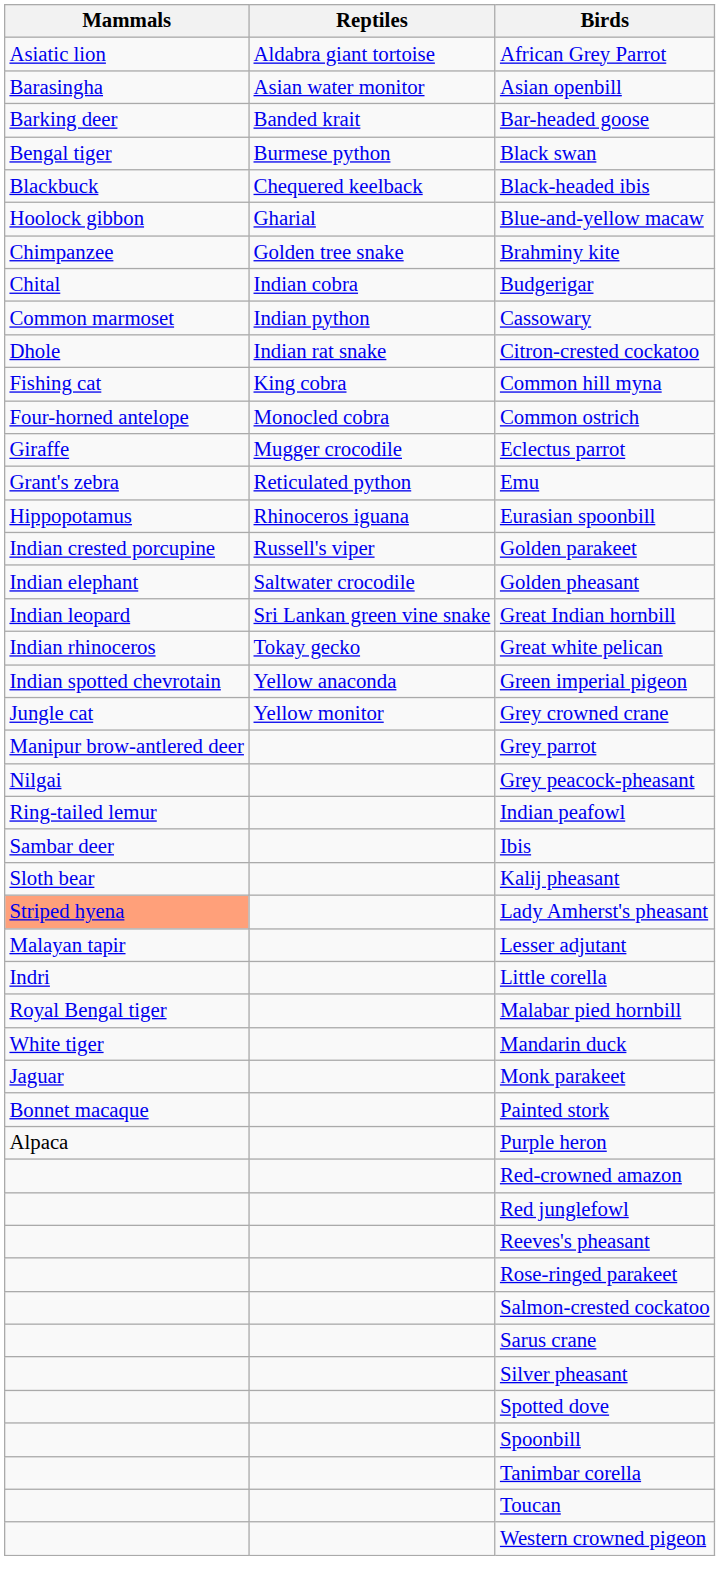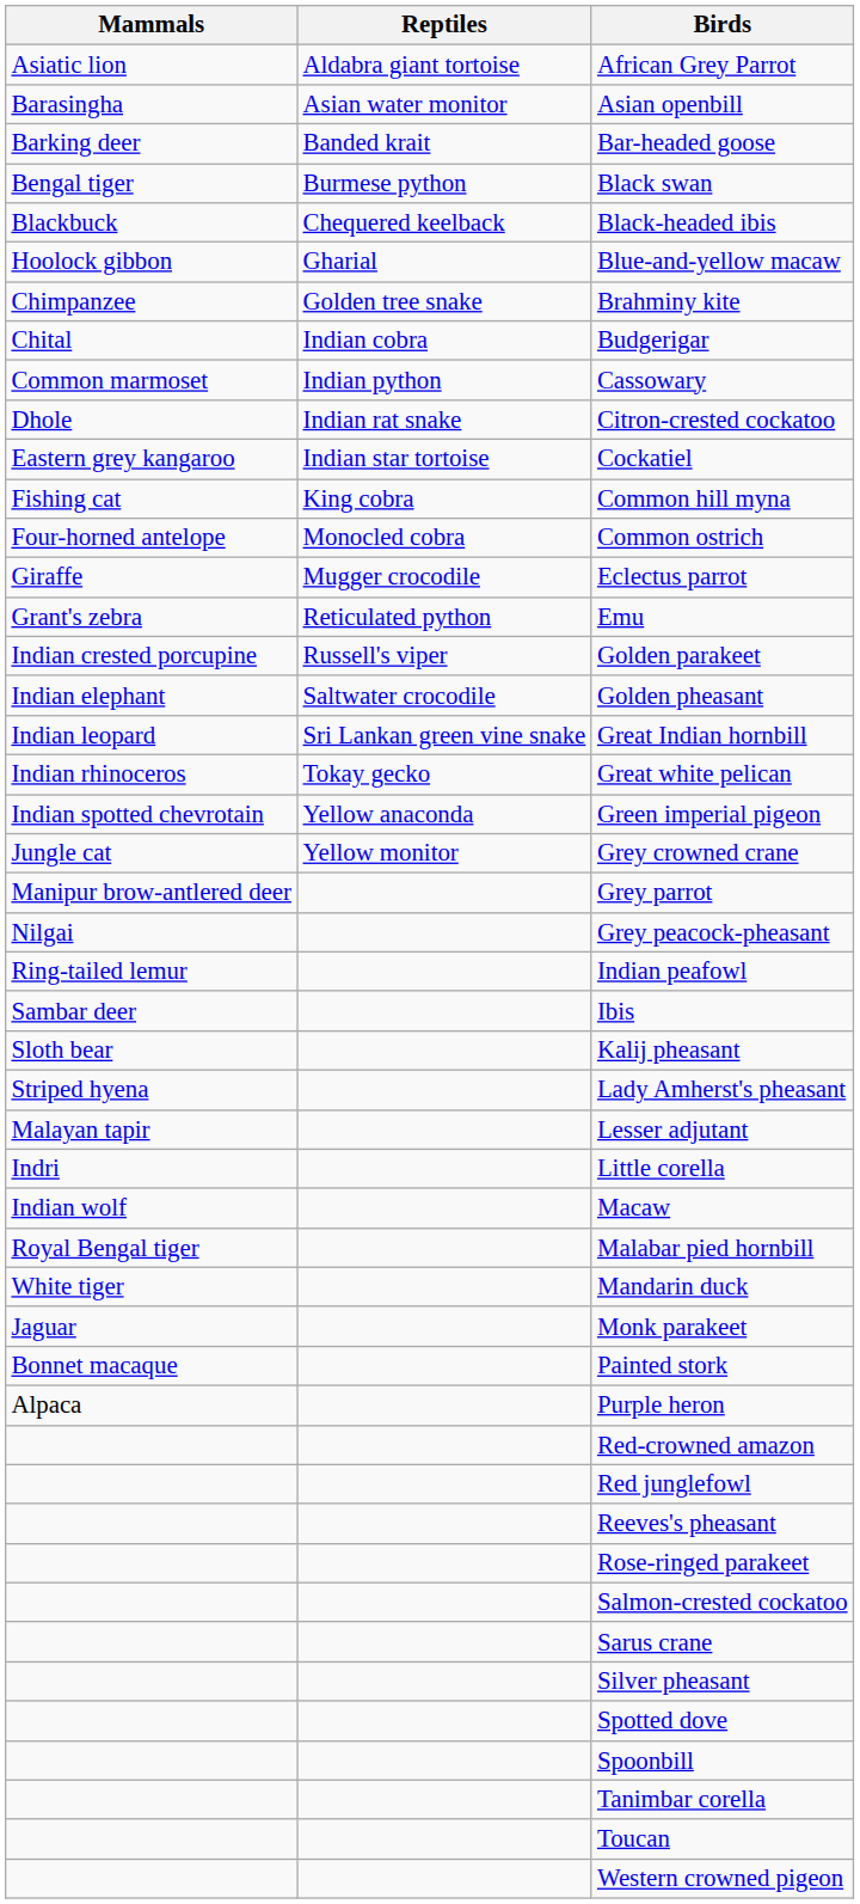+ row: Eastern grey kangaroo | Indian star tortoise | Cockatiel
- row: Hippopotamus | Rhinoceros iguana | Eurasian spoonbill
Lady Amherst's pheasant | Mammals: lightsalmon background -> no background
+ row: Indian wolf | Macaw
